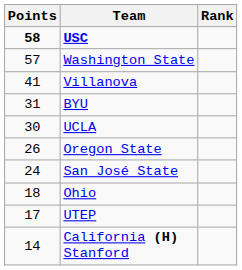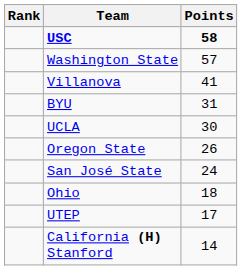columns swapped: Rank <-> Points
